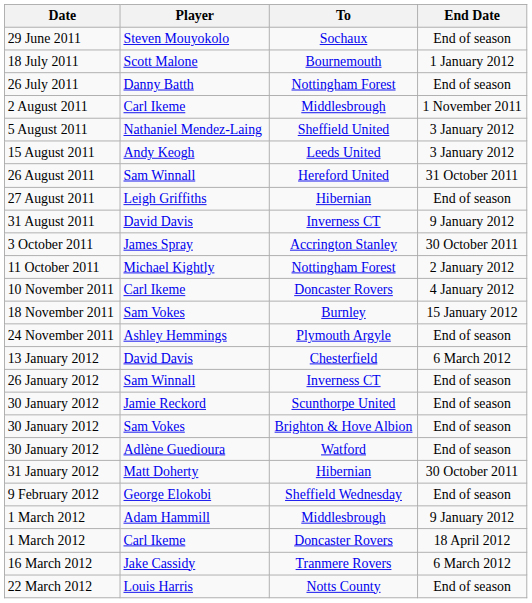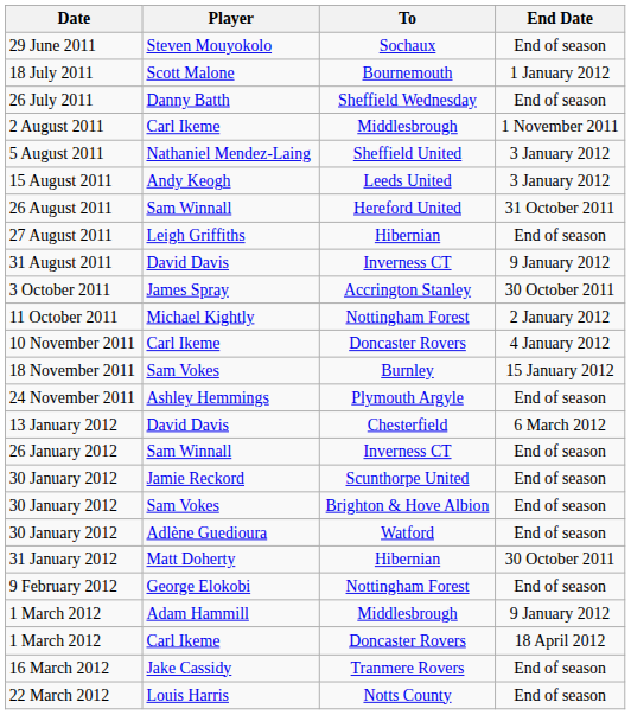26 July 2011 | To: Nottingham Forest -> Sheffield Wednesday
9 February 2012 | To: Sheffield Wednesday -> Nottingham Forest
16 March 2012 | End Date: 6 March 2012 -> End of season
